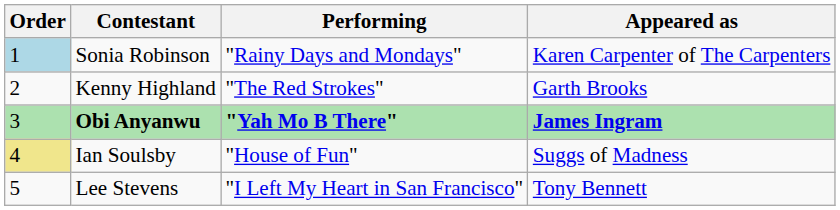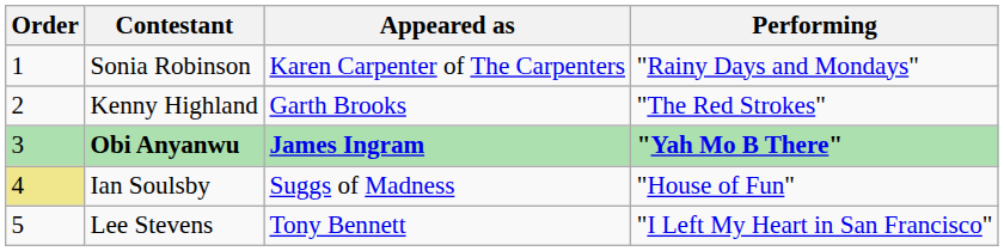columns swapped: Appeared as <-> Performing
Sonia Robinson | Order: lightblue background -> no background
